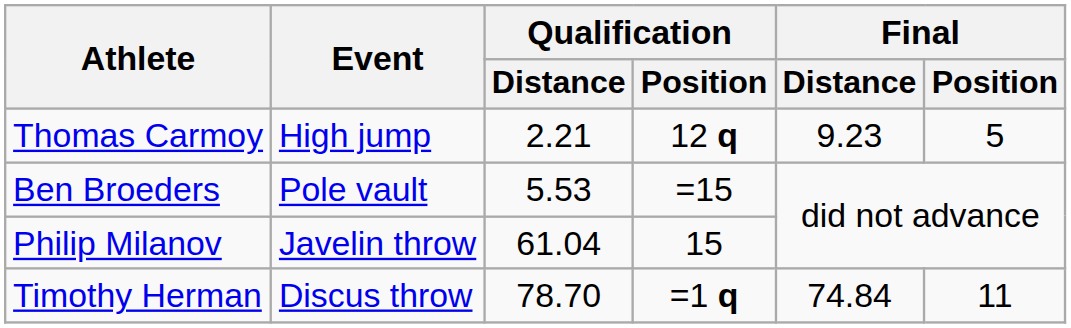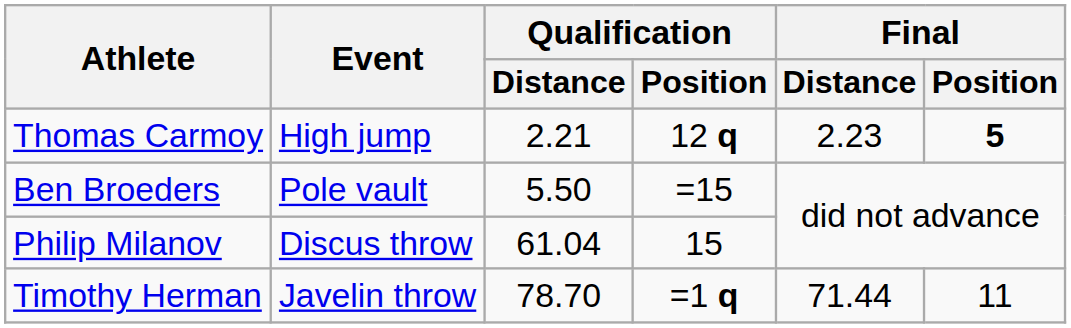Thomas Carmoy | Final / Distance: 9.23 -> 2.23
Thomas Carmoy | Final / Position: normal -> bold
Ben Broeders | Qualification / Distance: 5.53 -> 5.50
Philip Milanov | Event: Javelin throw -> Discus throw
Timothy Herman | Event: Discus throw -> Javelin throw
Timothy Herman | Final / Distance: 74.84 -> 71.44
